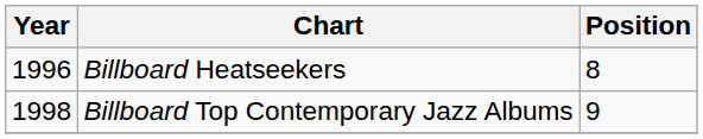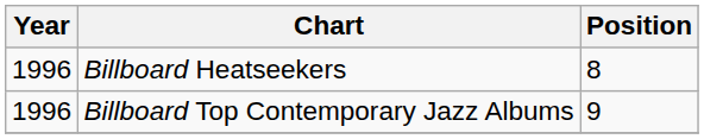Billboard Top Contemporary Jazz Albums | Year: 1998 -> 1996
